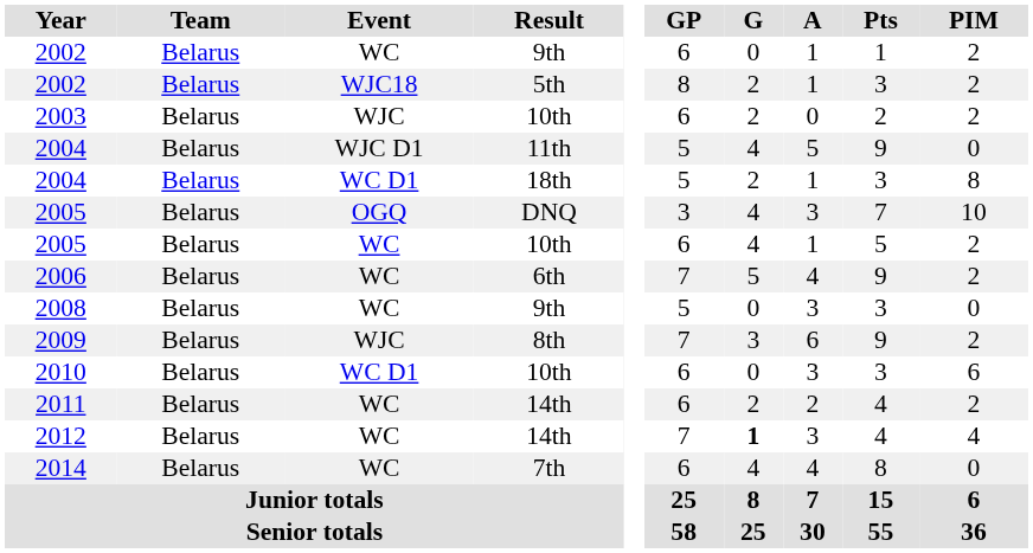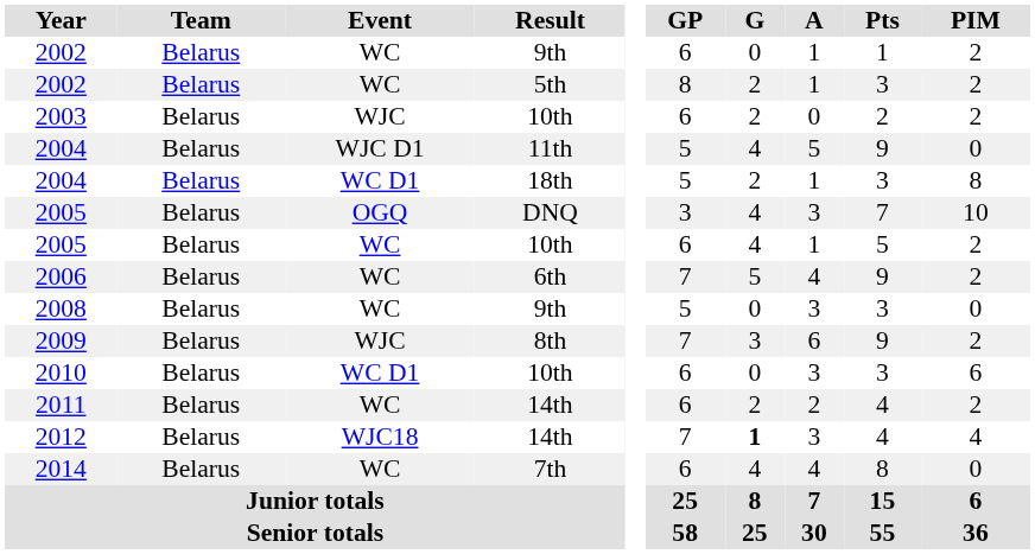2002 / 5th | Event: WJC18 -> WC
2012 | Event: WC -> WJC18
